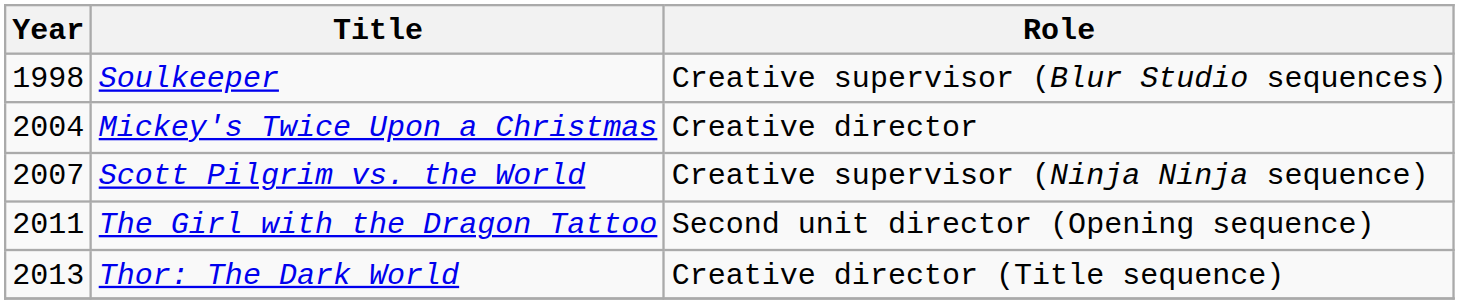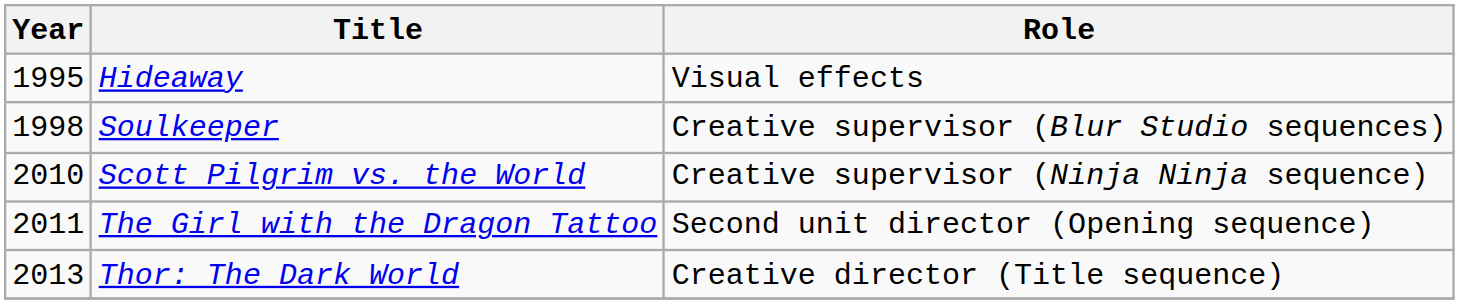+ row: 1995 | Hideaway | Visual effects
- row: 2004 | Mickey's Twice Upon a Christmas | Creative director
Scott Pilgrim vs. the World | Year: 2007 -> 2010
